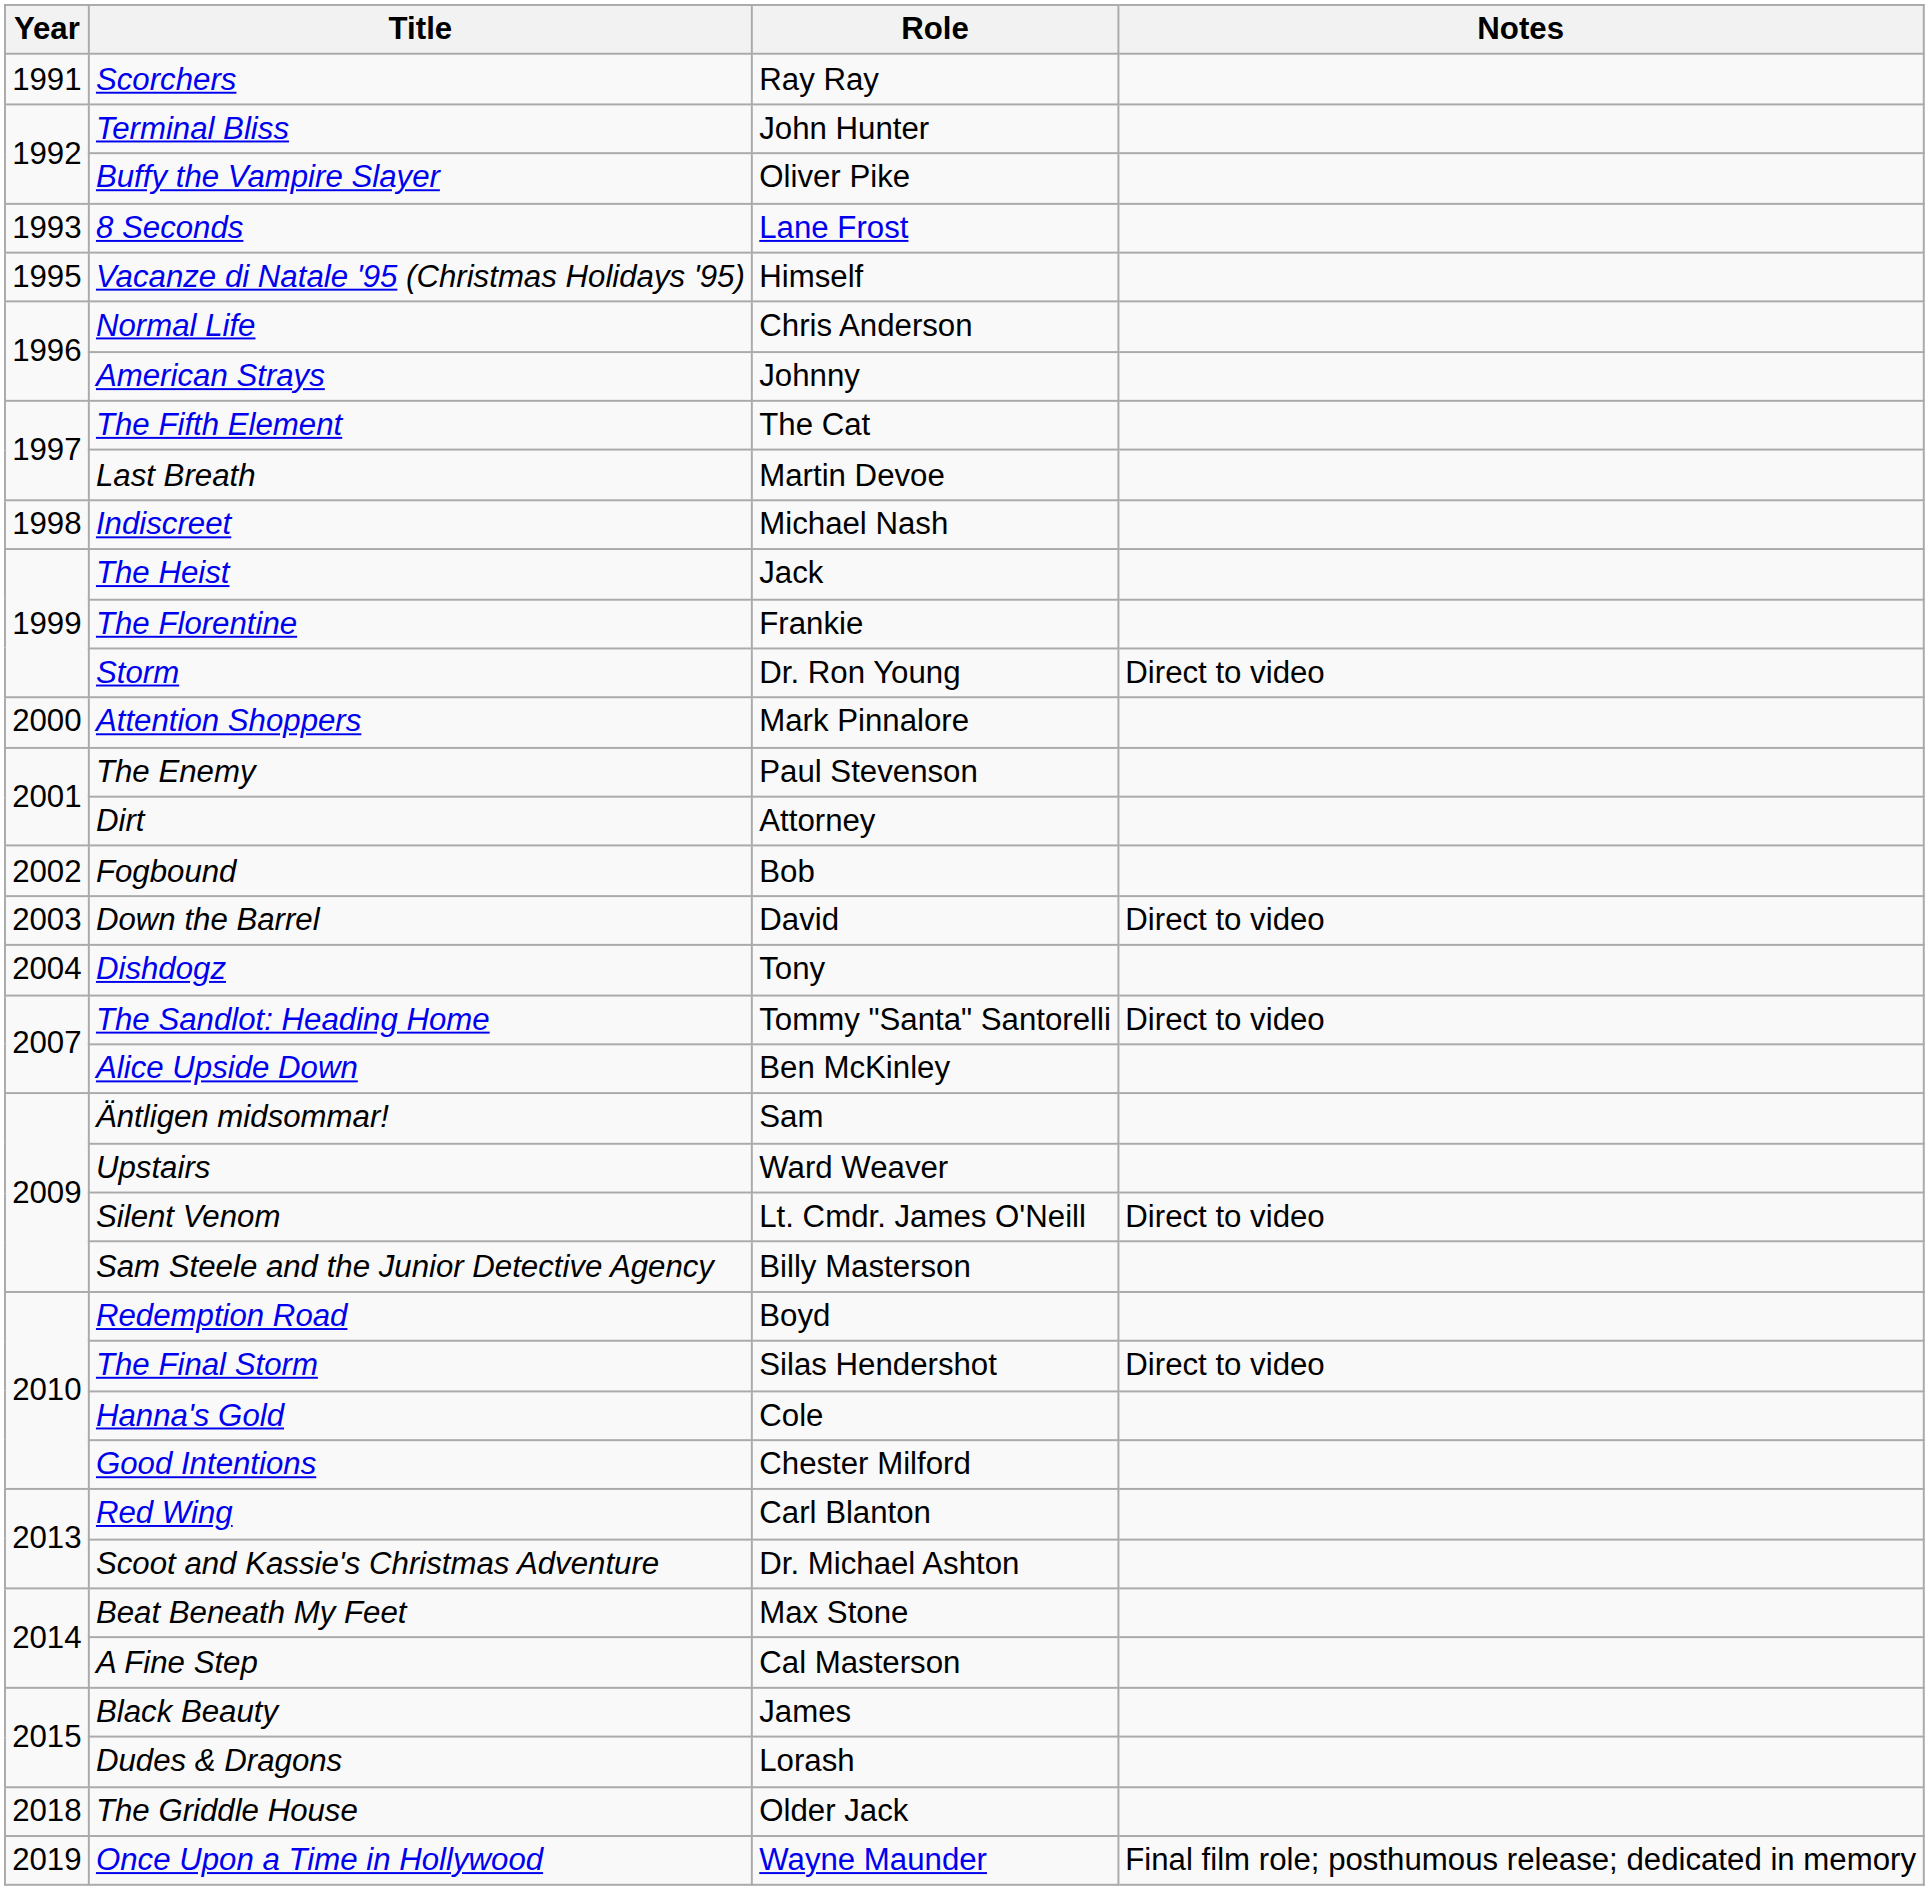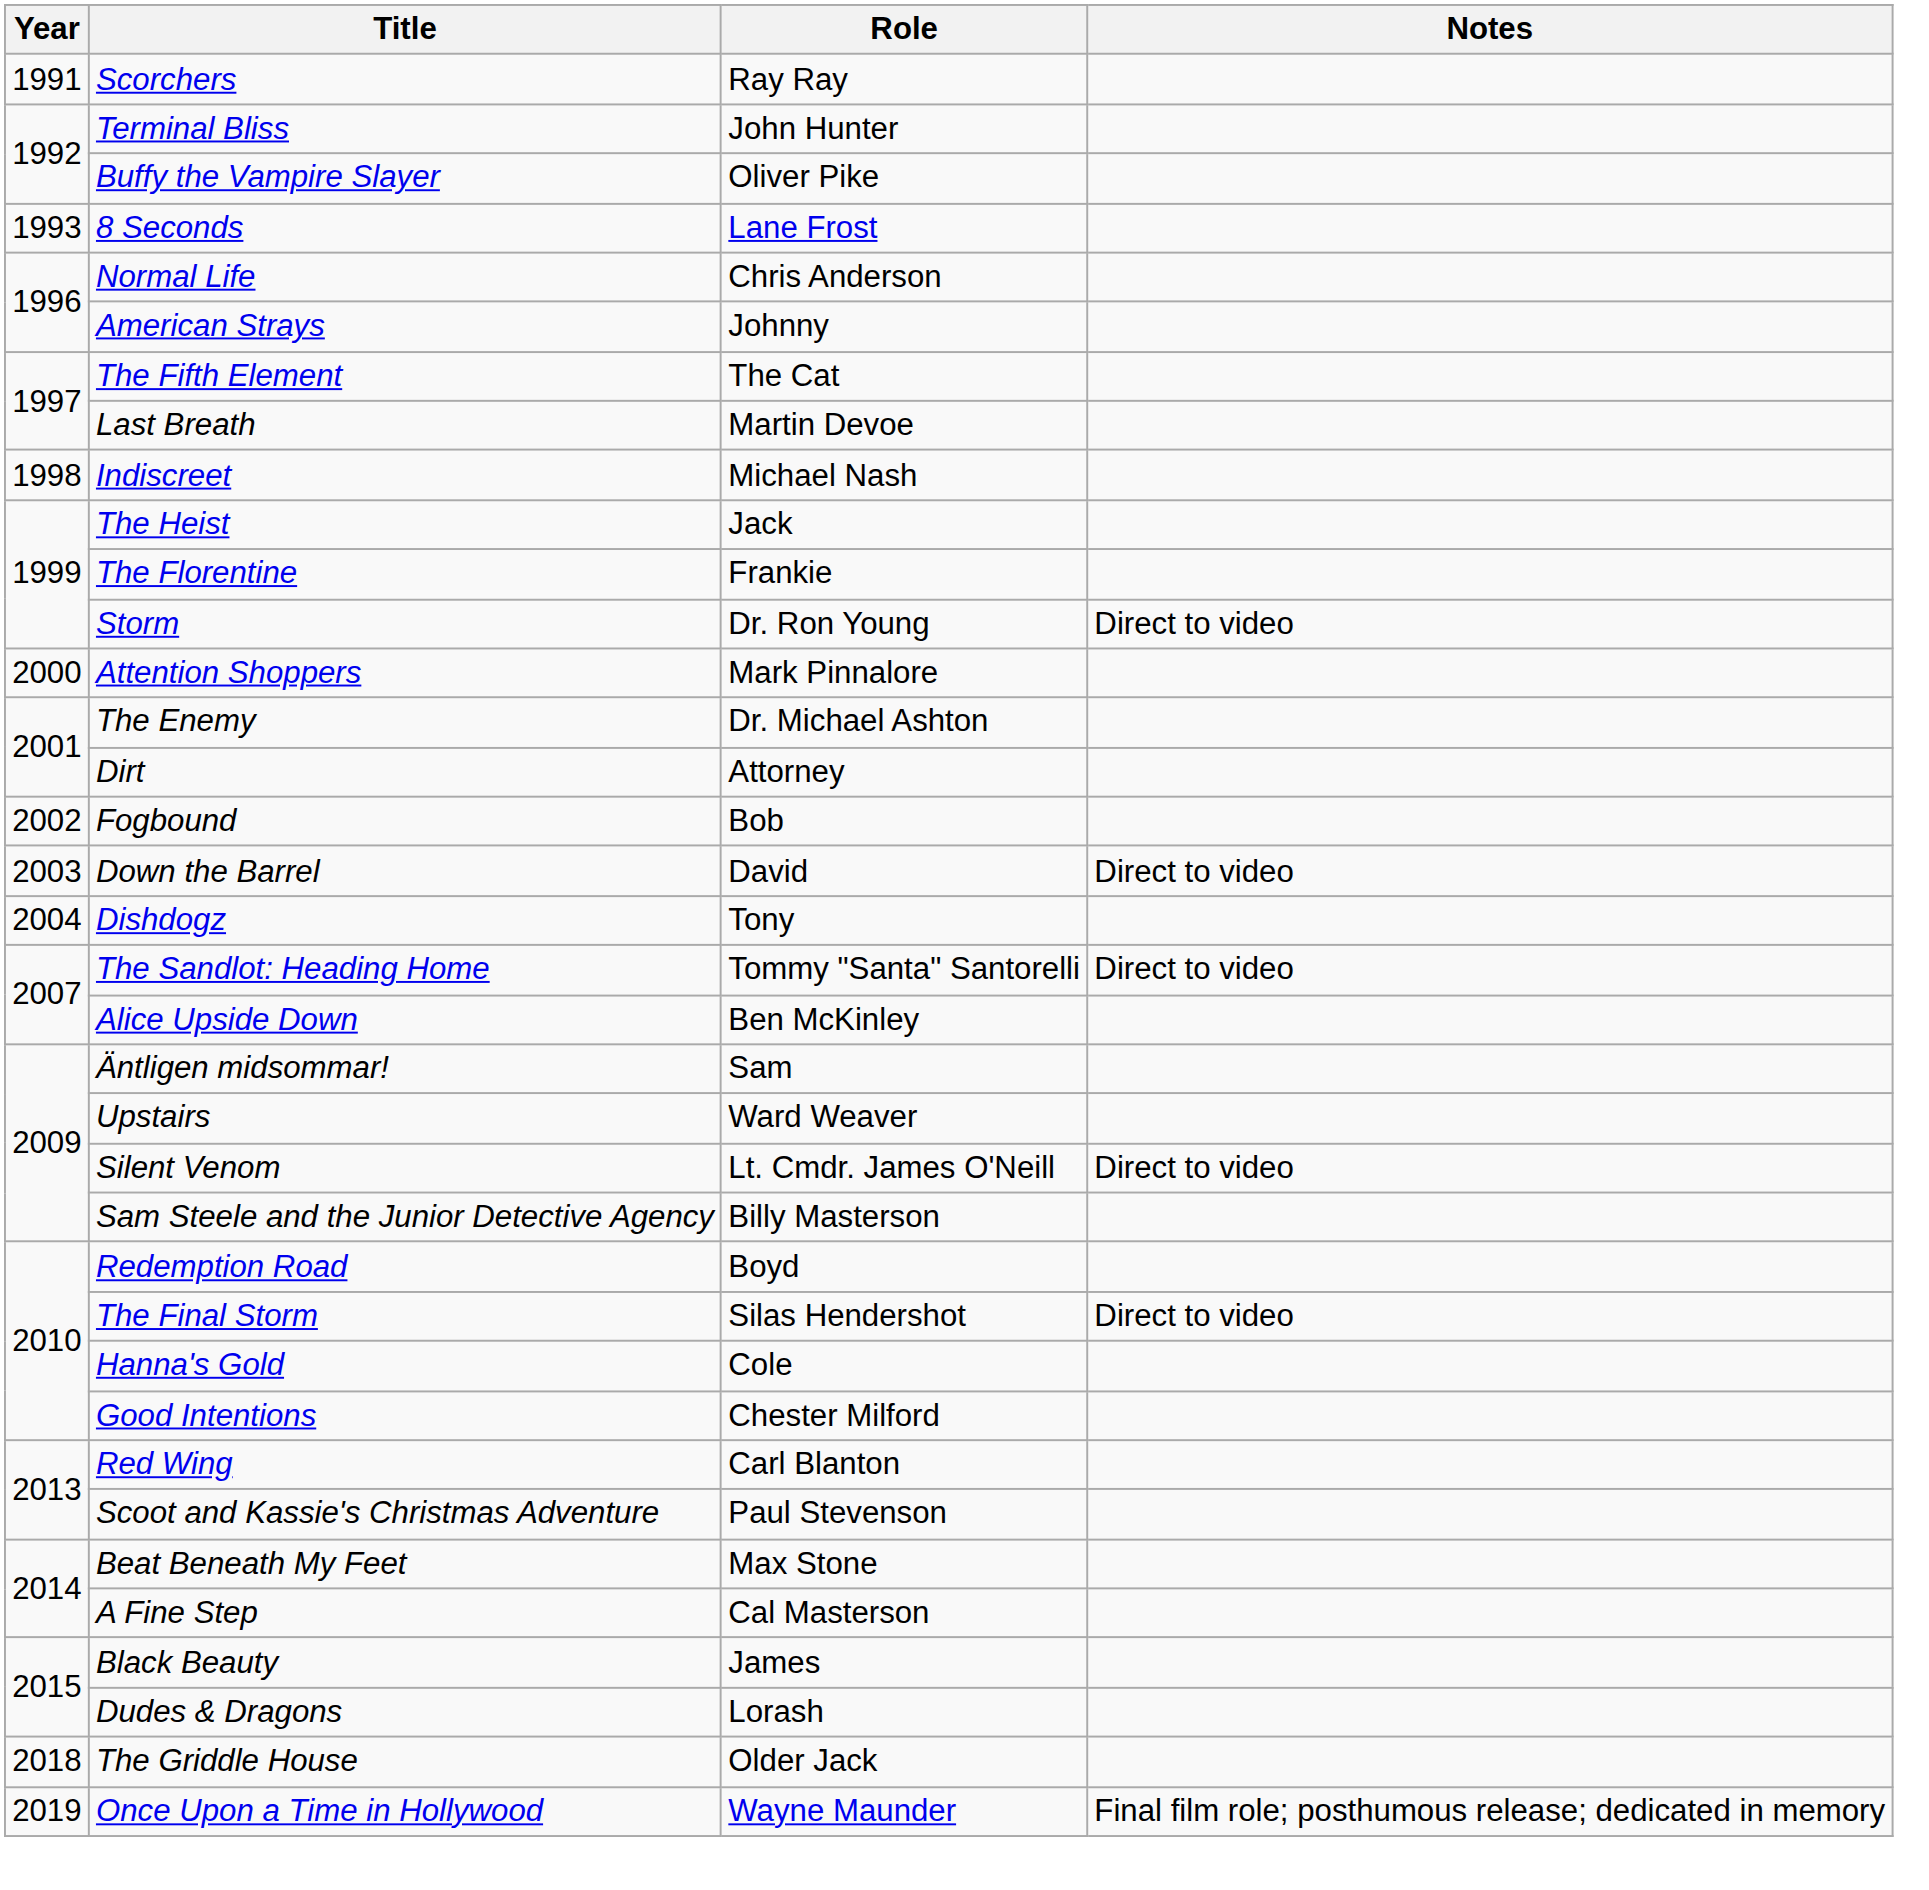- row: 1995 | Vacanze di Natale '95 (Christmas Holidays '95) | Himself
The Enemy | Role: Paul Stevenson -> Dr. Michael Ashton
Scoot and Kassie's Christmas Adventure | Role: Dr. Michael Ashton -> Paul Stevenson
